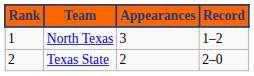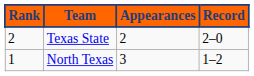rows swapped: North Texas <-> Texas State
